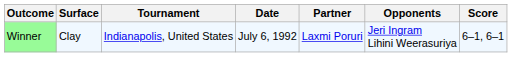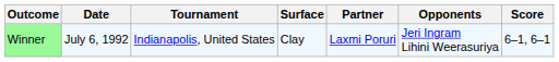columns swapped: Date <-> Surface
